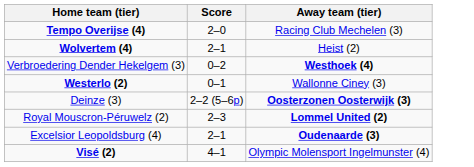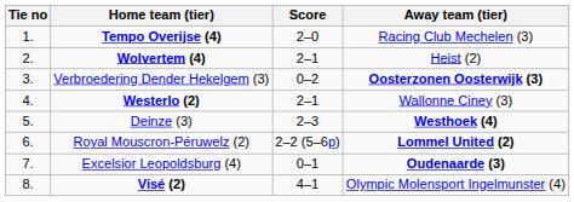+ column: Tie no | 1. | 2. | 3. | 4. | 5. | 6. | 7. | 8.
Verbroedering Dender Hekelgem (3) | Away team (tier): Westhoek (4) -> Oosterzonen Oosterwijk (3)
Westerlo (2) | Score: 0–1 -> 2–1
Deinze (3) | Score: 2–2 (5–6p) -> 2–3
Deinze (3) | Away team (tier): Oosterzonen Oosterwijk (3) -> Westhoek (4)
Royal Mouscron-Péruwelz (2) | Score: 2–3 -> 2–2 (5–6p)
Excelsior Leopoldsburg (4) | Score: 2–1 -> 0–1
